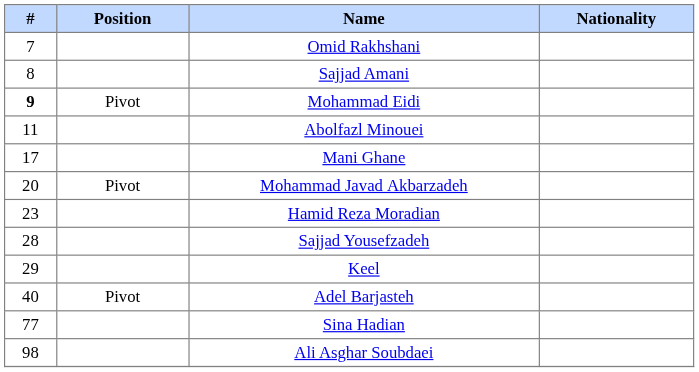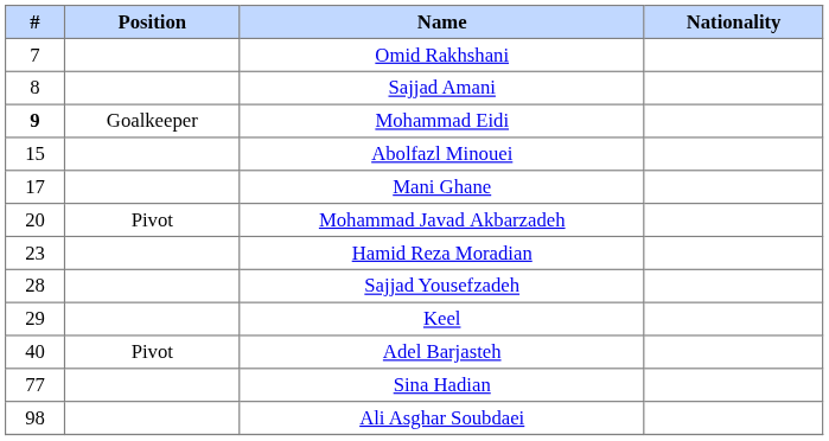Mohammad Eidi | Position: Pivot -> Goalkeeper
Abolfazl Minouei | #: 11 -> 15
